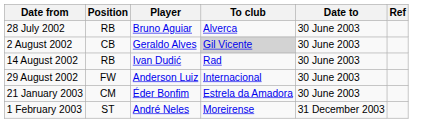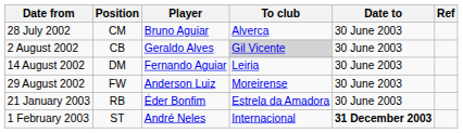Bruno Aguiar | Position: RB -> CM
+ row: 14 August 2002 | DM | Fernando Aguiar | Leiria | 30 June 2003
- row: 14 August 2002 | RB | Ivan Dudić | Rad | 30 June 2003
Anderson Luiz | To club: Internacional -> Moreirense
Éder Bonfim | Position: CM -> RB
André Neles | To club: Moreirense -> Internacional
André Neles | Date to: normal -> bold
